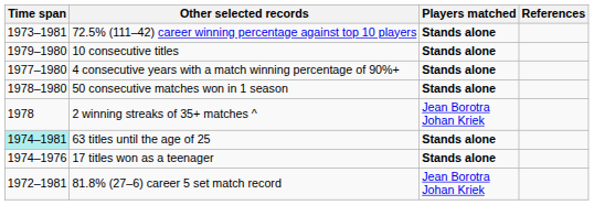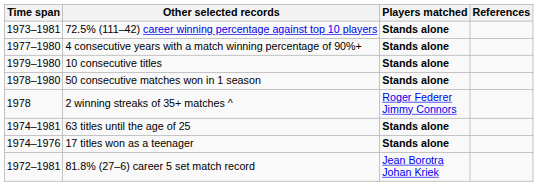rows swapped: 4 consecutive years with a match winning percentage of 90%+ <-> 10 consecutive titles
2 winning streaks of 35+ matches ^ | Players matched: Jean Borotra Johan Kriek -> Roger Federer Jimmy Connors
63 titles until the age of 25 | Time span: paleturquoise background -> no background
